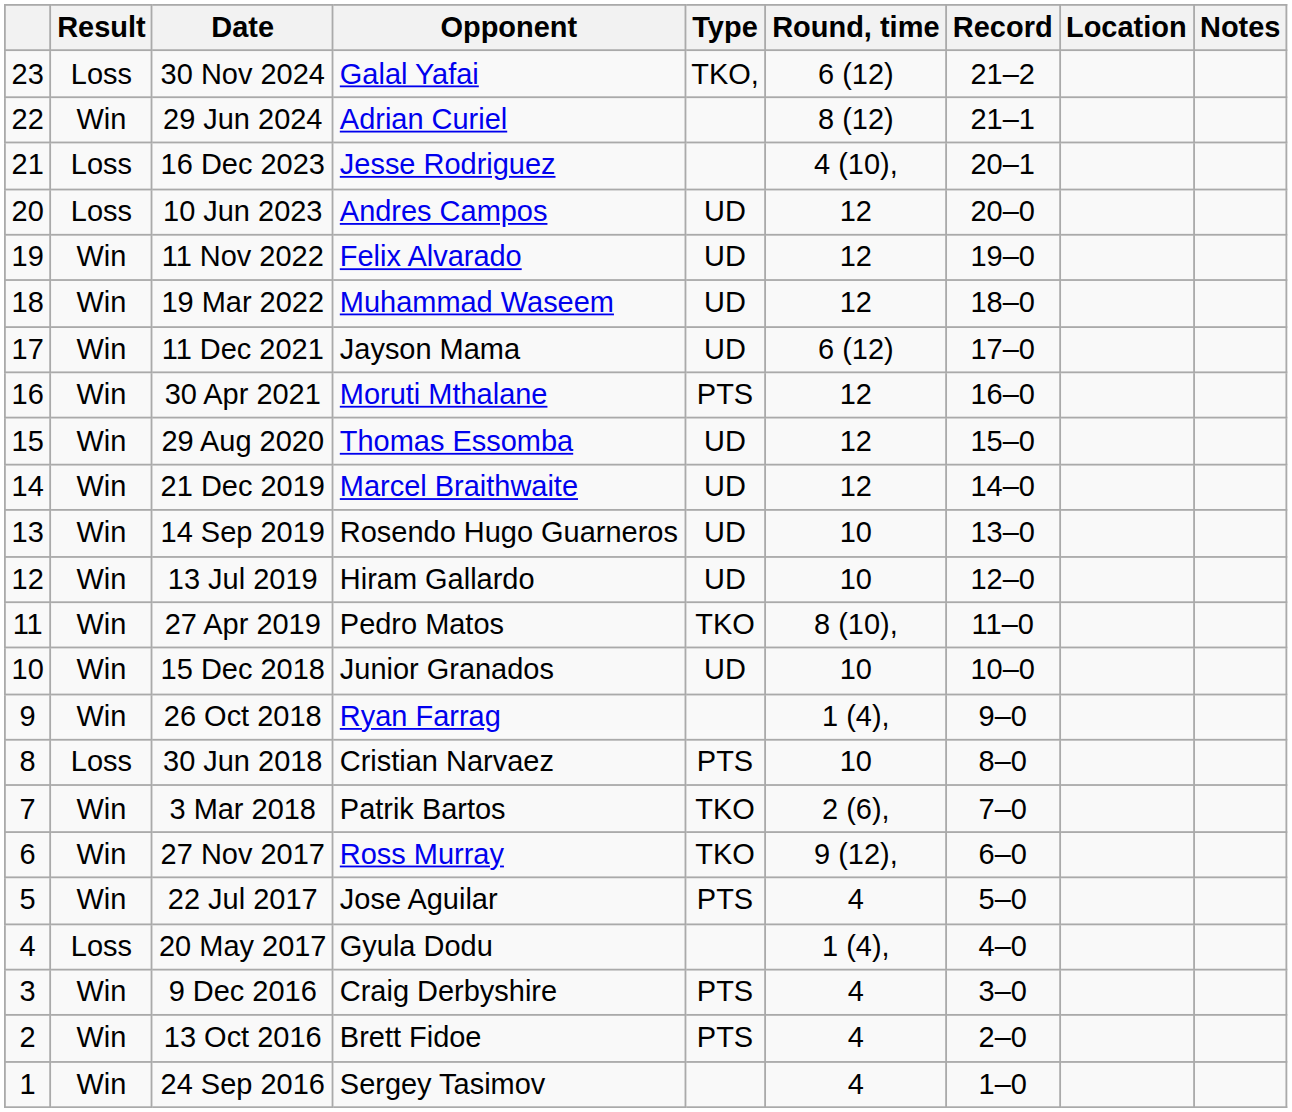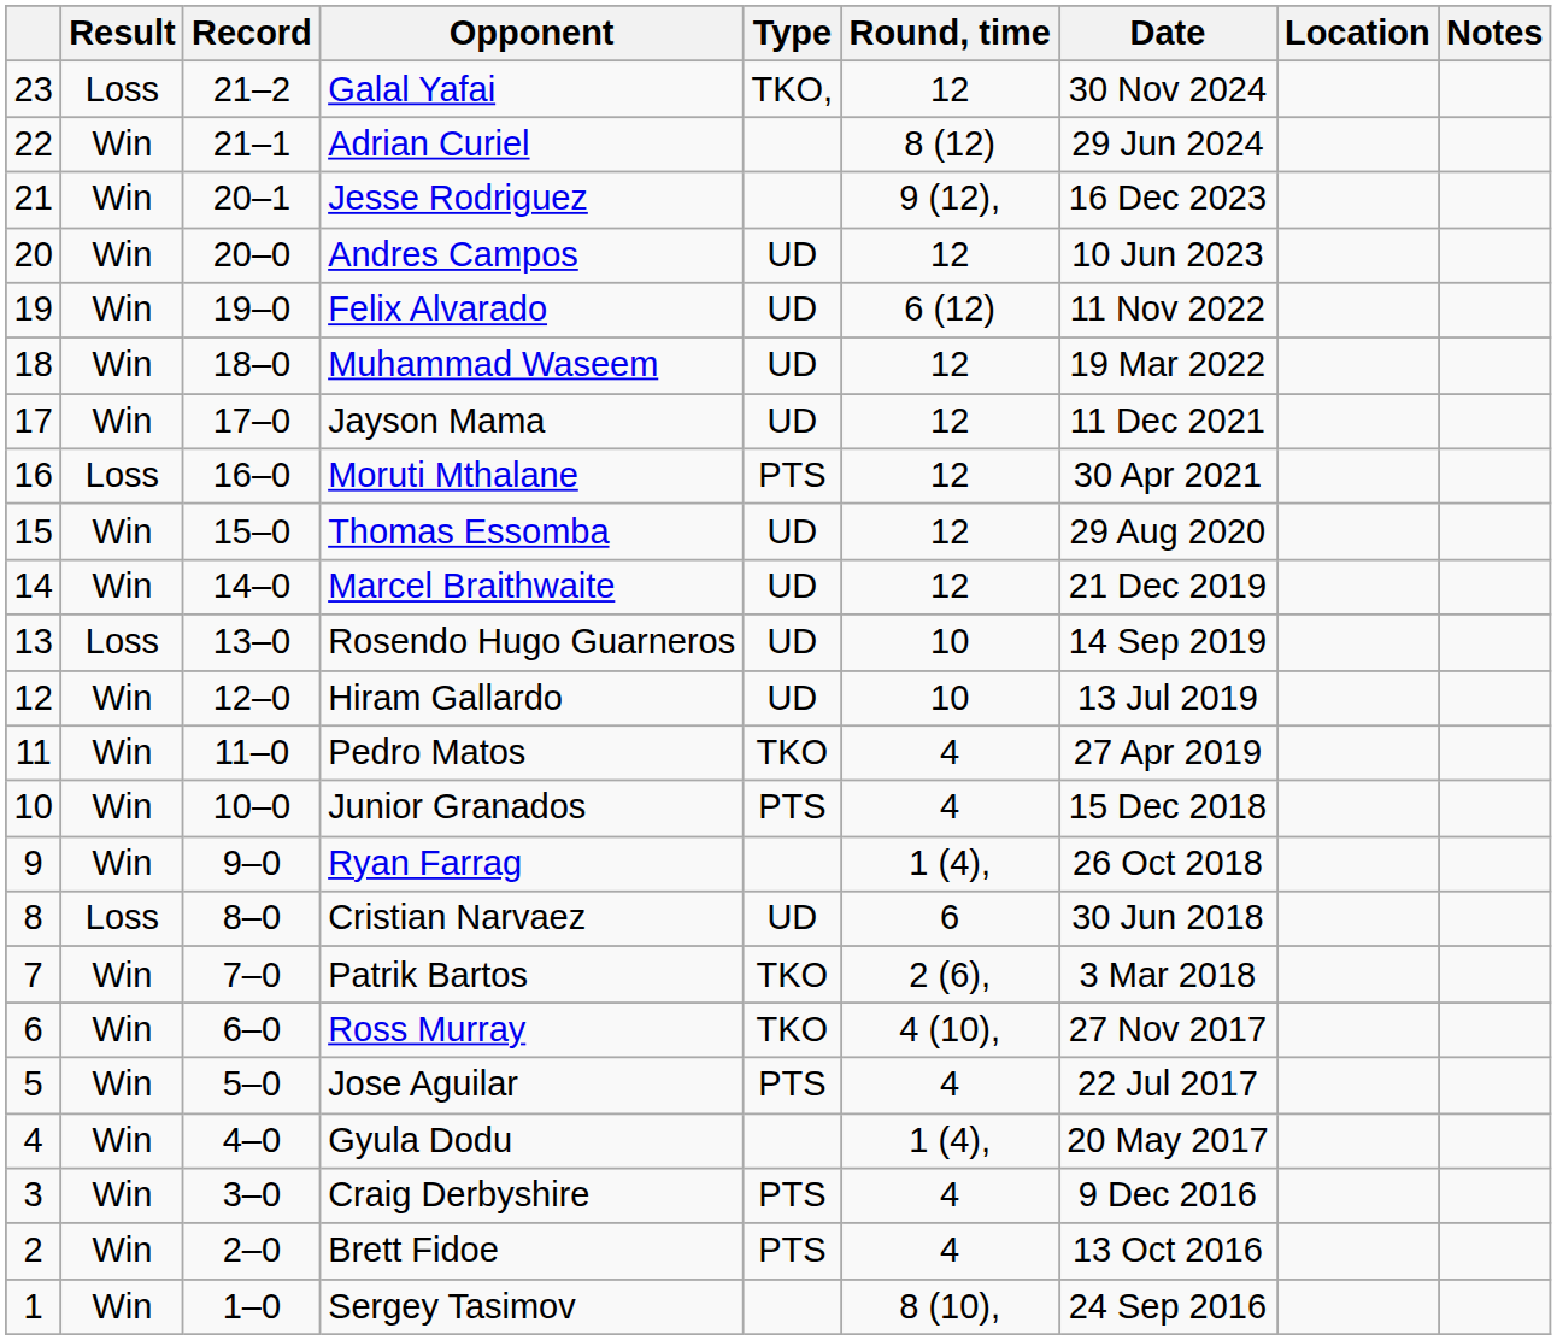columns swapped: Record <-> Date
Galal Yafai | Round, time: 6 (12) -> 12
Jesse Rodriguez | Result: Loss -> Win
Jesse Rodriguez | Round, time: 4 (10), -> 9 (12),
Andres Campos | Result: Loss -> Win
Felix Alvarado | Round, time: 12 -> 6 (12)
Jayson Mama | Round, time: 6 (12) -> 12
Moruti Mthalane | Result: Win -> Loss
Rosendo Hugo Guarneros | Result: Win -> Loss
Pedro Matos | Round, time: 8 (10), -> 4
Junior Granados | Type: UD -> PTS
Junior Granados | Round, time: 10 -> 4
Cristian Narvaez | Type: PTS -> UD
Cristian Narvaez | Round, time: 10 -> 6
Ross Murray | Round, time: 9 (12), -> 4 (10),
Gyula Dodu | Result: Loss -> Win
Sergey Tasimov | Round, time: 4 -> 8 (10),
